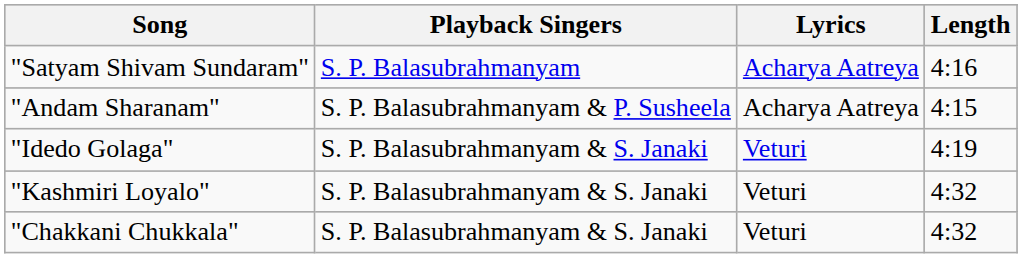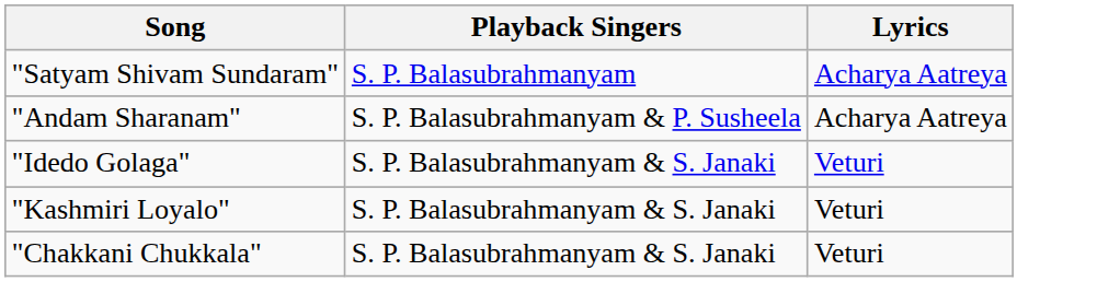- column: Length | 4:16 | 4:15 | 4:19 | 4:32 | 4:32
